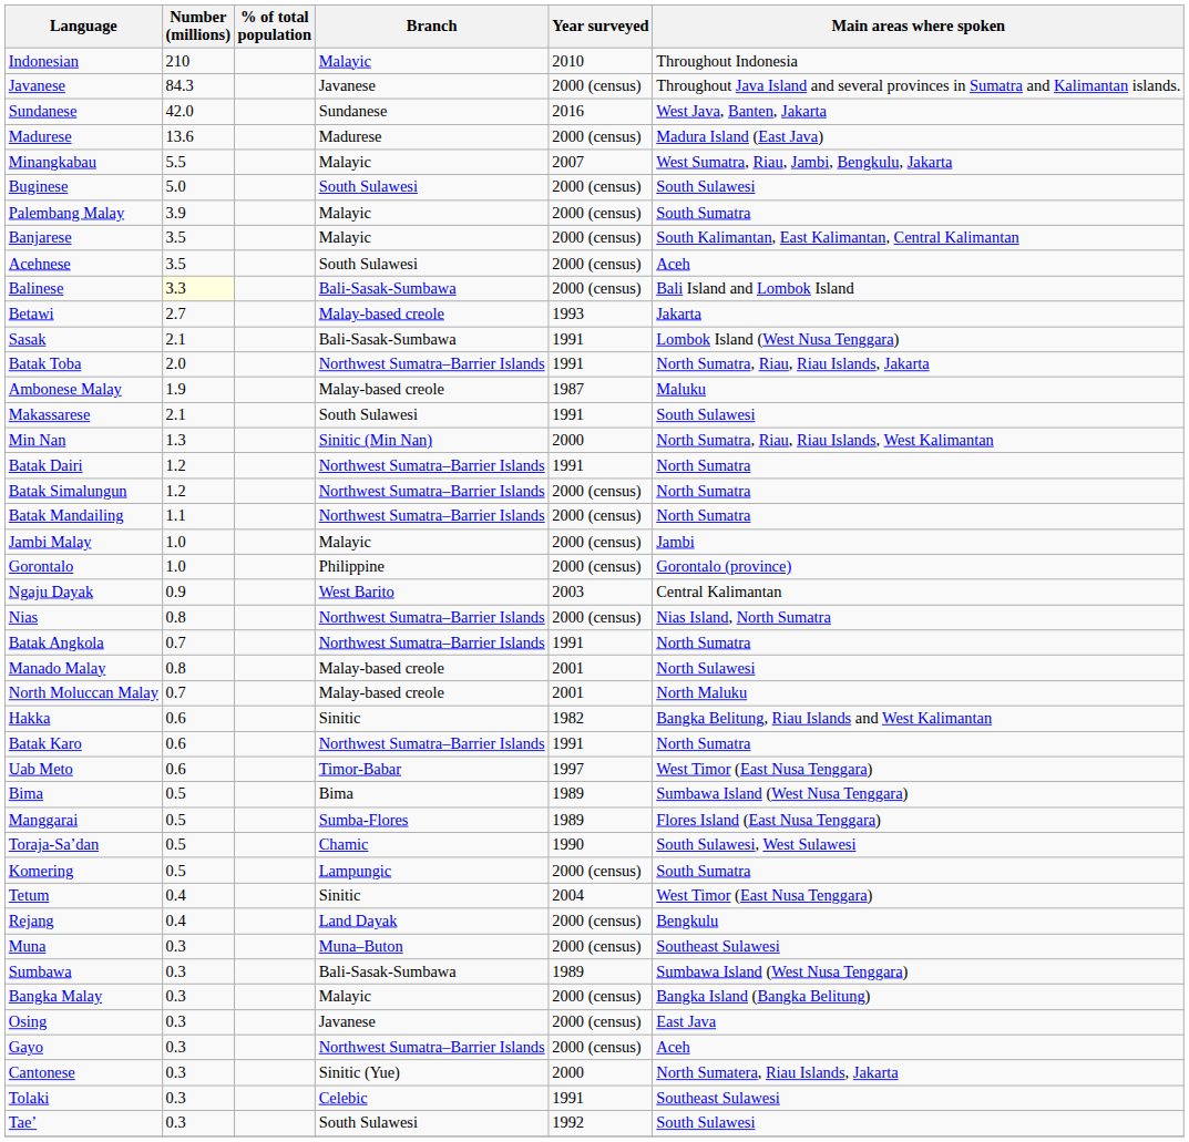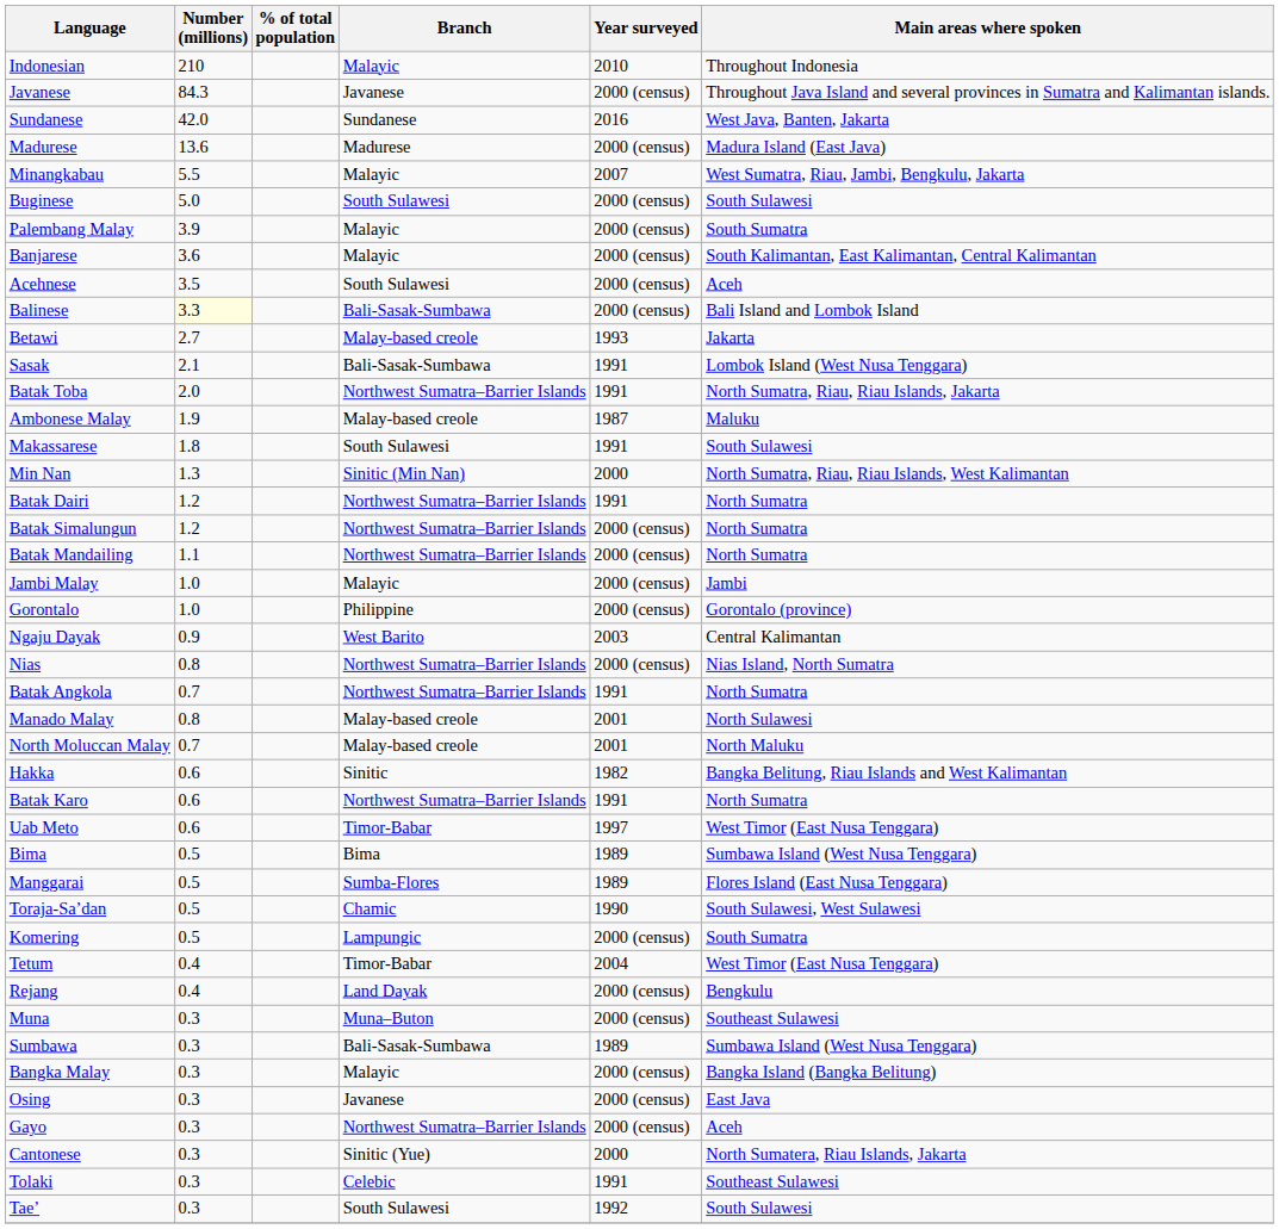Banjarese | Number (millions): 3.5 -> 3.6
Makassarese | Number (millions): 2.1 -> 1.8
Tetum | Branch: Sinitic -> Timor-Babar
